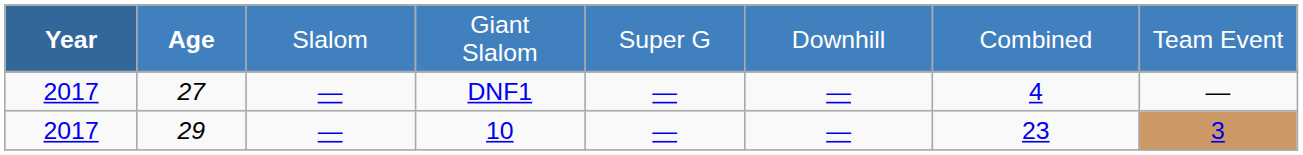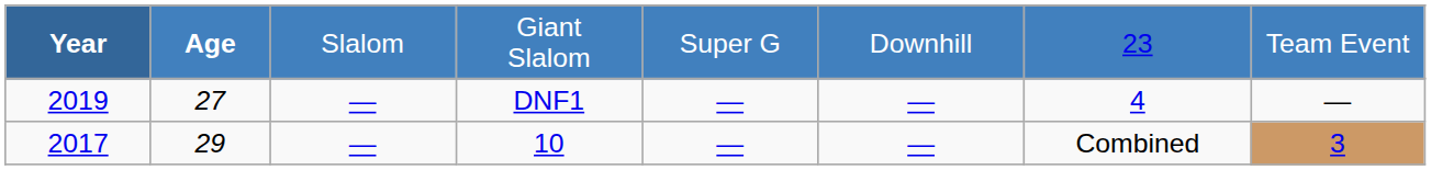Giant Slalom | column 7: Combined -> 23
DNF1 | Year: 2017 -> 2019
10 | column 7: 23 -> Combined
